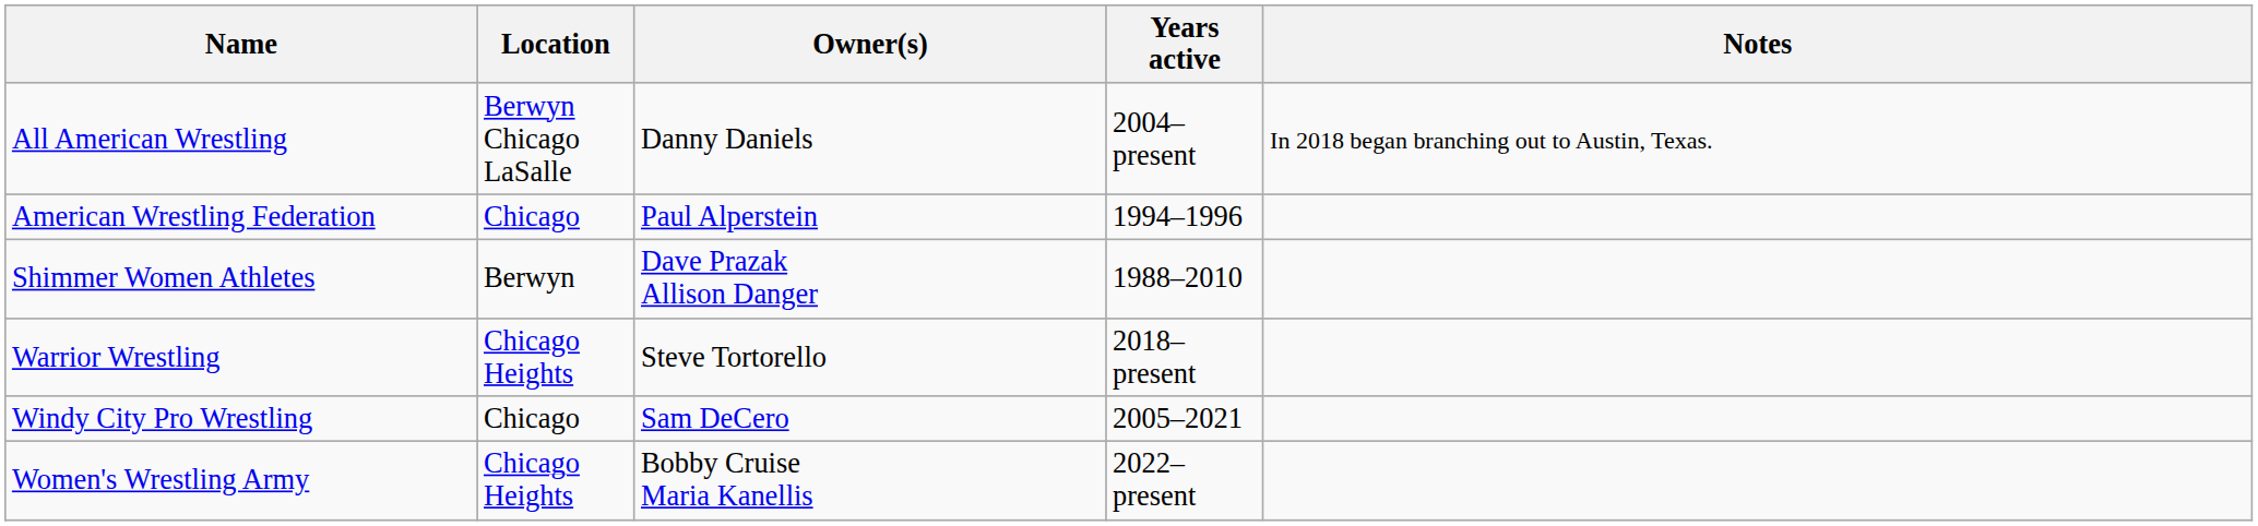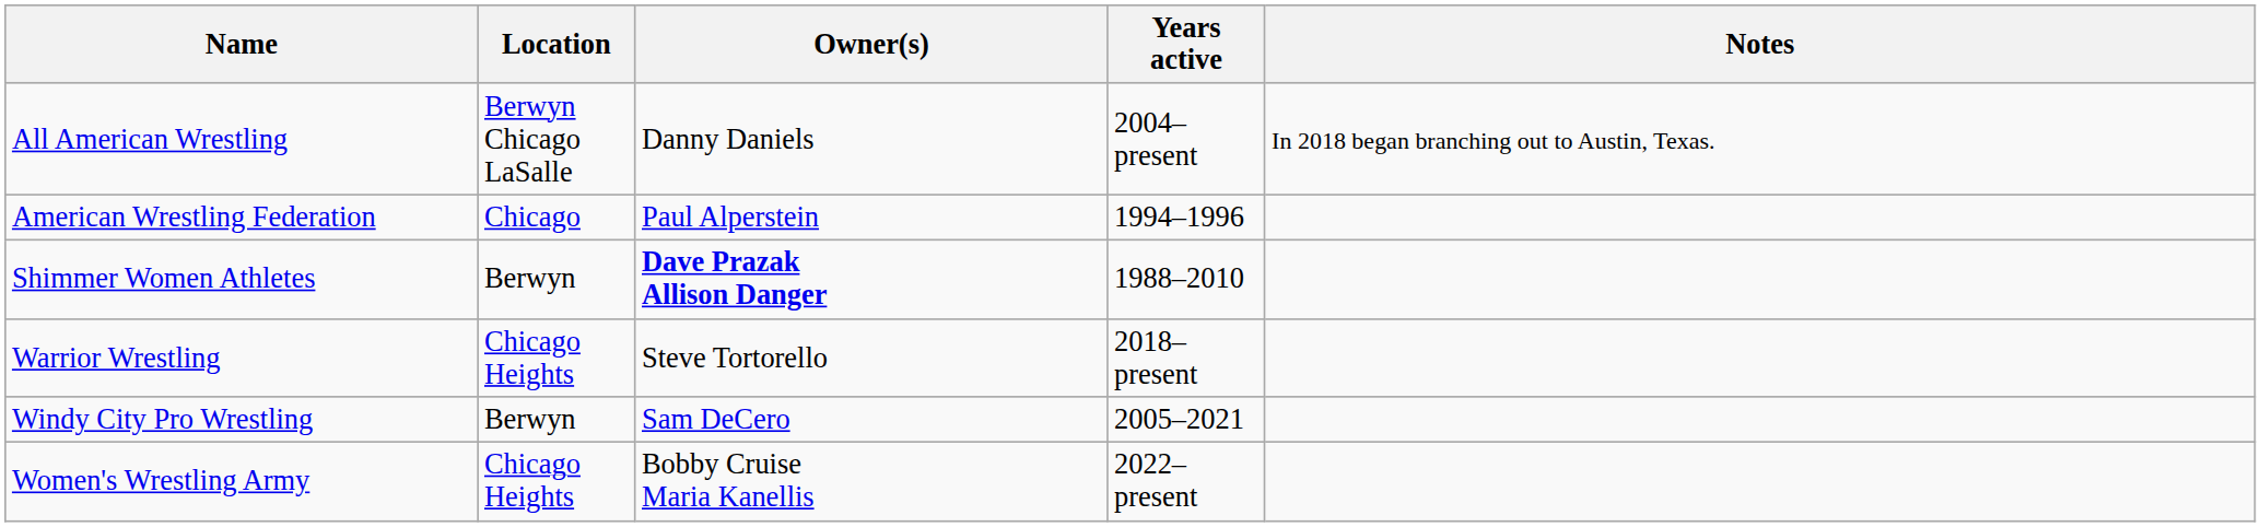Shimmer Women Athletes | Owner(s): normal -> bold
Windy City Pro Wrestling | Location: Chicago -> Berwyn
